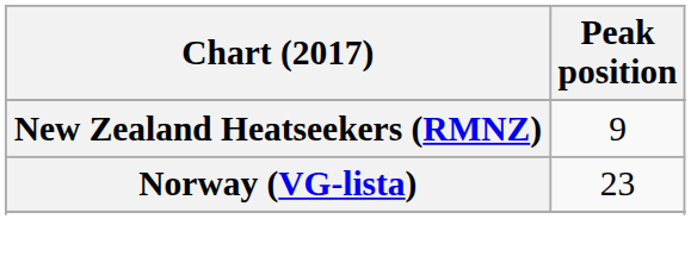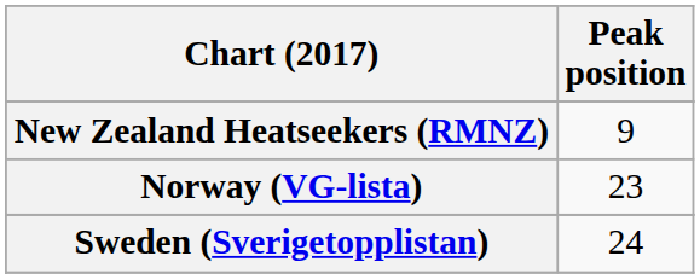+ row: Sweden (Sverigetopplistan) | 24
